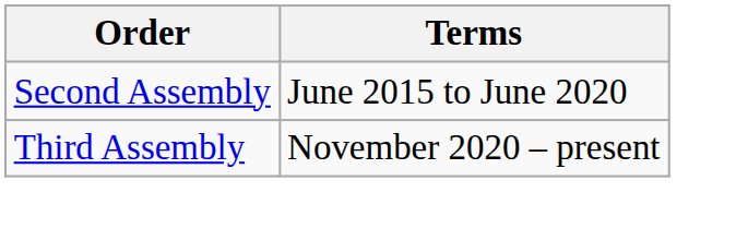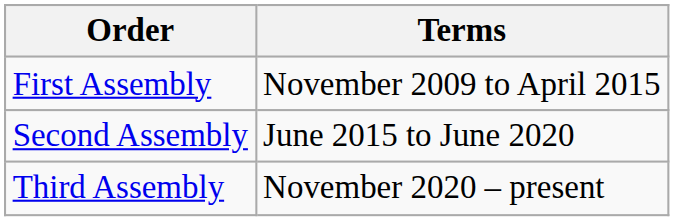+ row: First Assembly | November 2009 to April 2015
